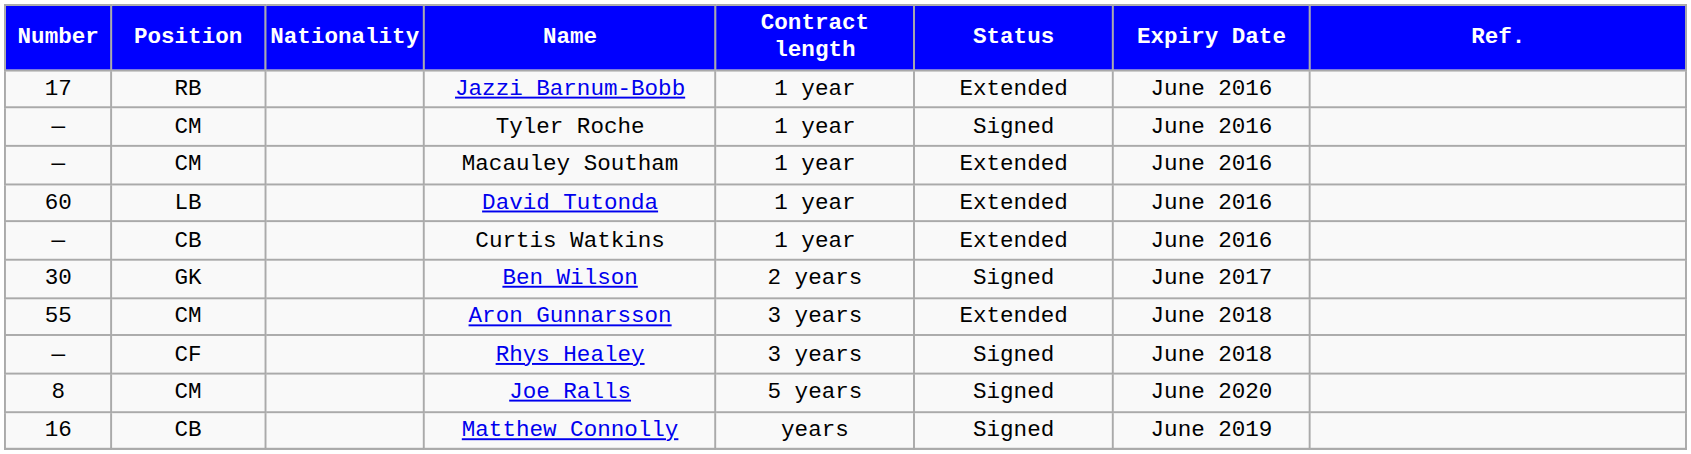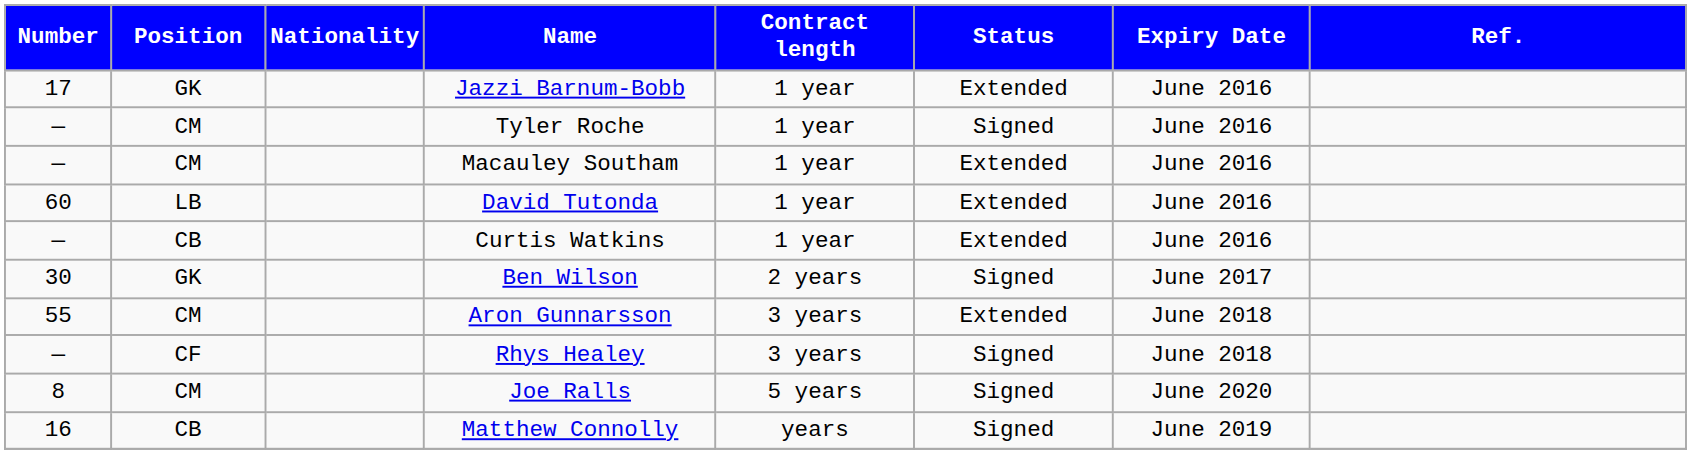Jazzi Barnum-Bobb | Position: RB -> GK
